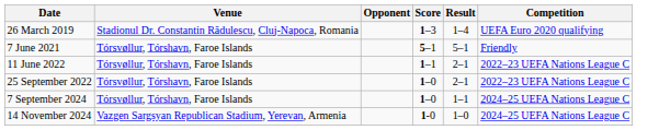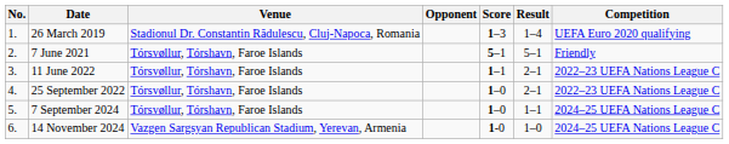+ column: No. | 1. | 2. | 3. | 4. | 5. | 6.
